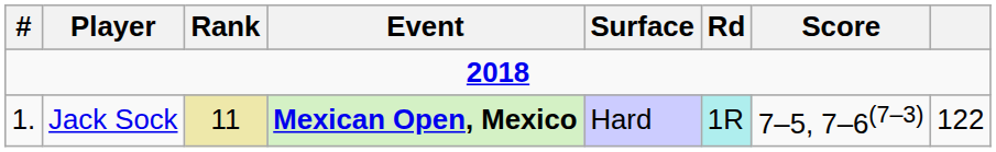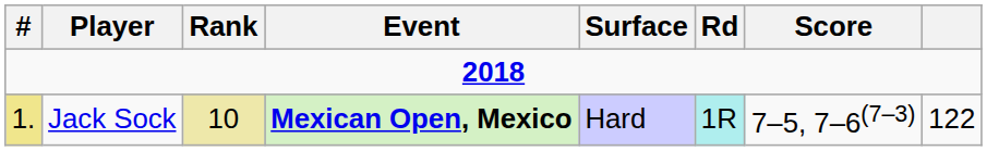Jack Sock | #: no background -> khaki background
Jack Sock | Rank: 11 -> 10
